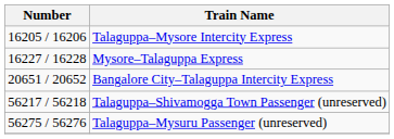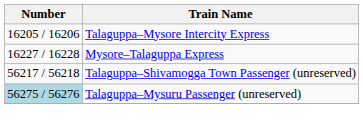- row: 20651 / 20652 | Bangalore City–Talaguppa Intercity Express
Talaguppa–Mysuru Passenger (unreserved) | Number: no background -> lightblue background
